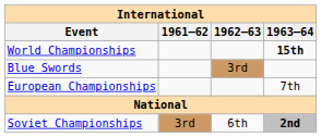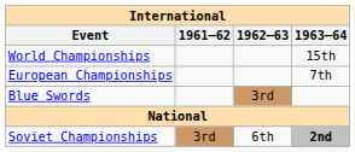World Championships | 1963–64: bold -> normal
rows swapped: European Championships <-> Blue Swords
